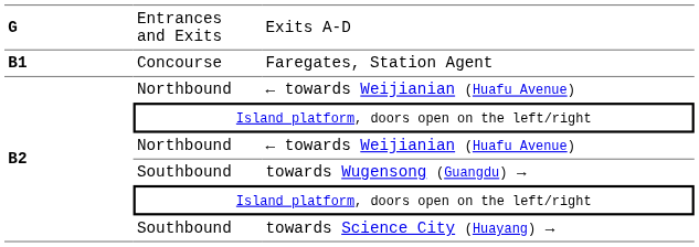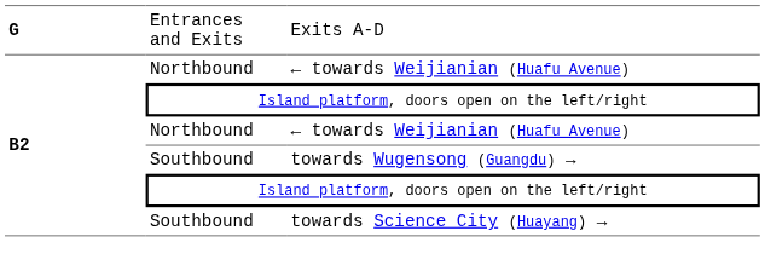- row: B1 | Concourse | Faregates, Station Agent
